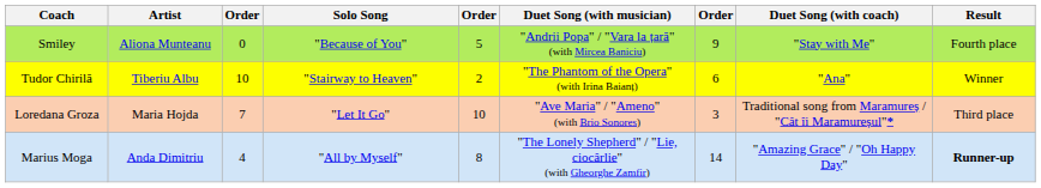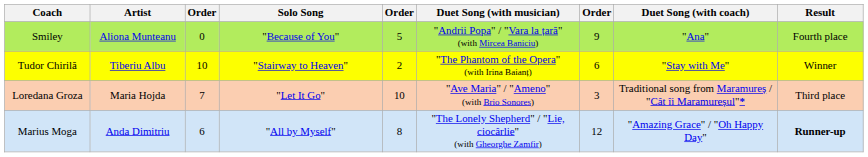Smiley | Duet Song (with coach): "Stay with Me" -> "Ana"
Tudor Chirilă | Duet Song (with coach): "Ana" -> "Stay with Me"
Marius Moga | column 3: 4 -> 6
Marius Moga | column 7: 14 -> 12
